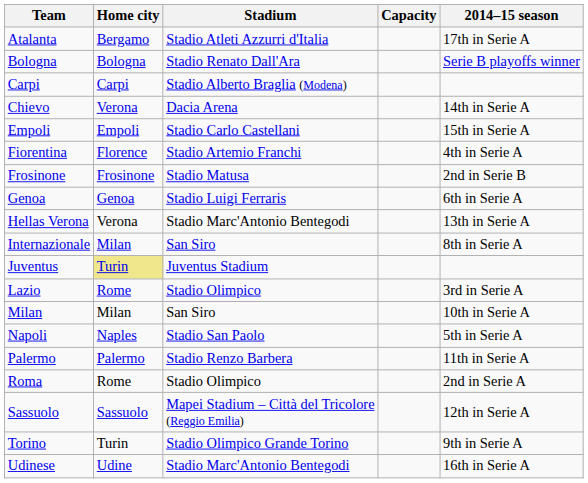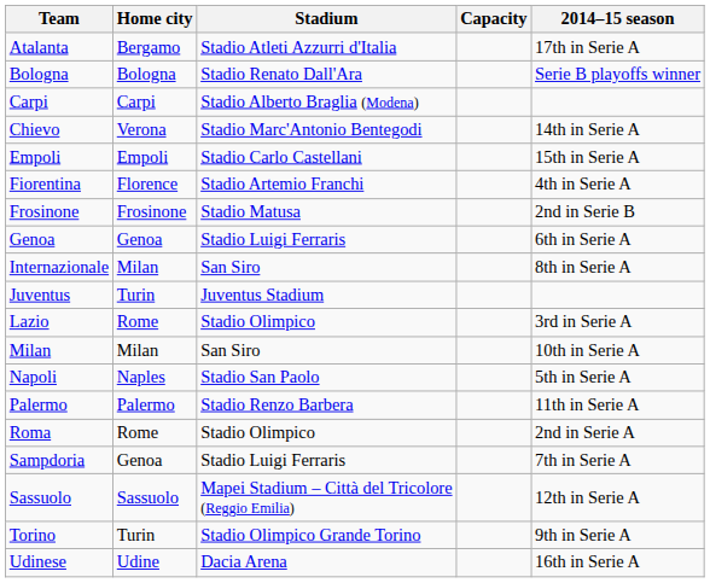Chievo | Stadium: Dacia Arena -> Stadio Marc'Antonio Bentegodi
- row: Hellas Verona | Verona | Stadio Marc'Antonio Bentegodi | 13th in Serie A
Juventus | Home city: khaki background -> no background
+ row: Sampdoria | Genoa | Stadio Luigi Ferraris | 7th in Serie A
Udinese | Stadium: Stadio Marc'Antonio Bentegodi -> Dacia Arena
